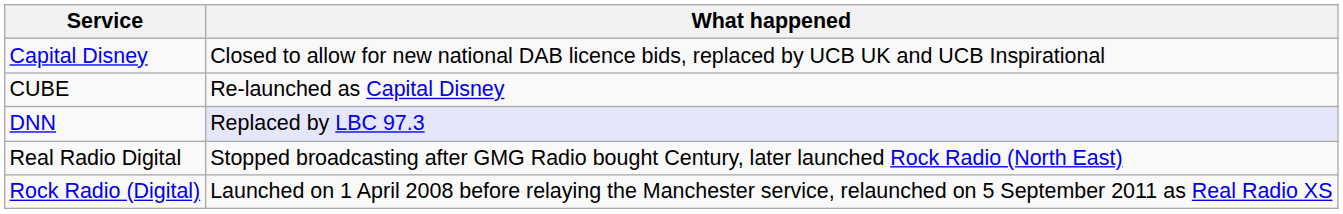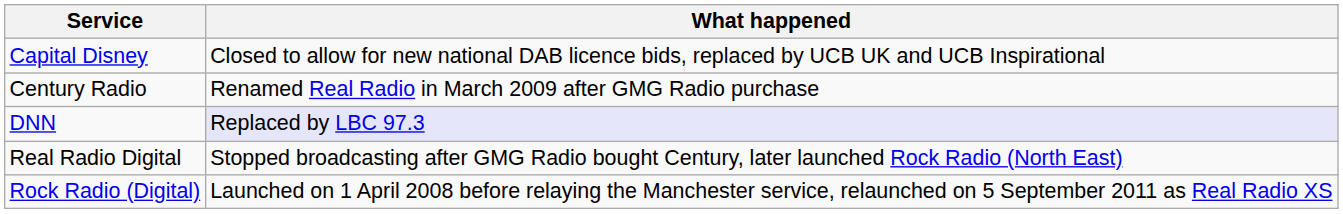+ row: Century Radio | Renamed Real Radio in March 2009 after GMG Radio purchase
- row: CUBE | Re-launched as Capital Disney
